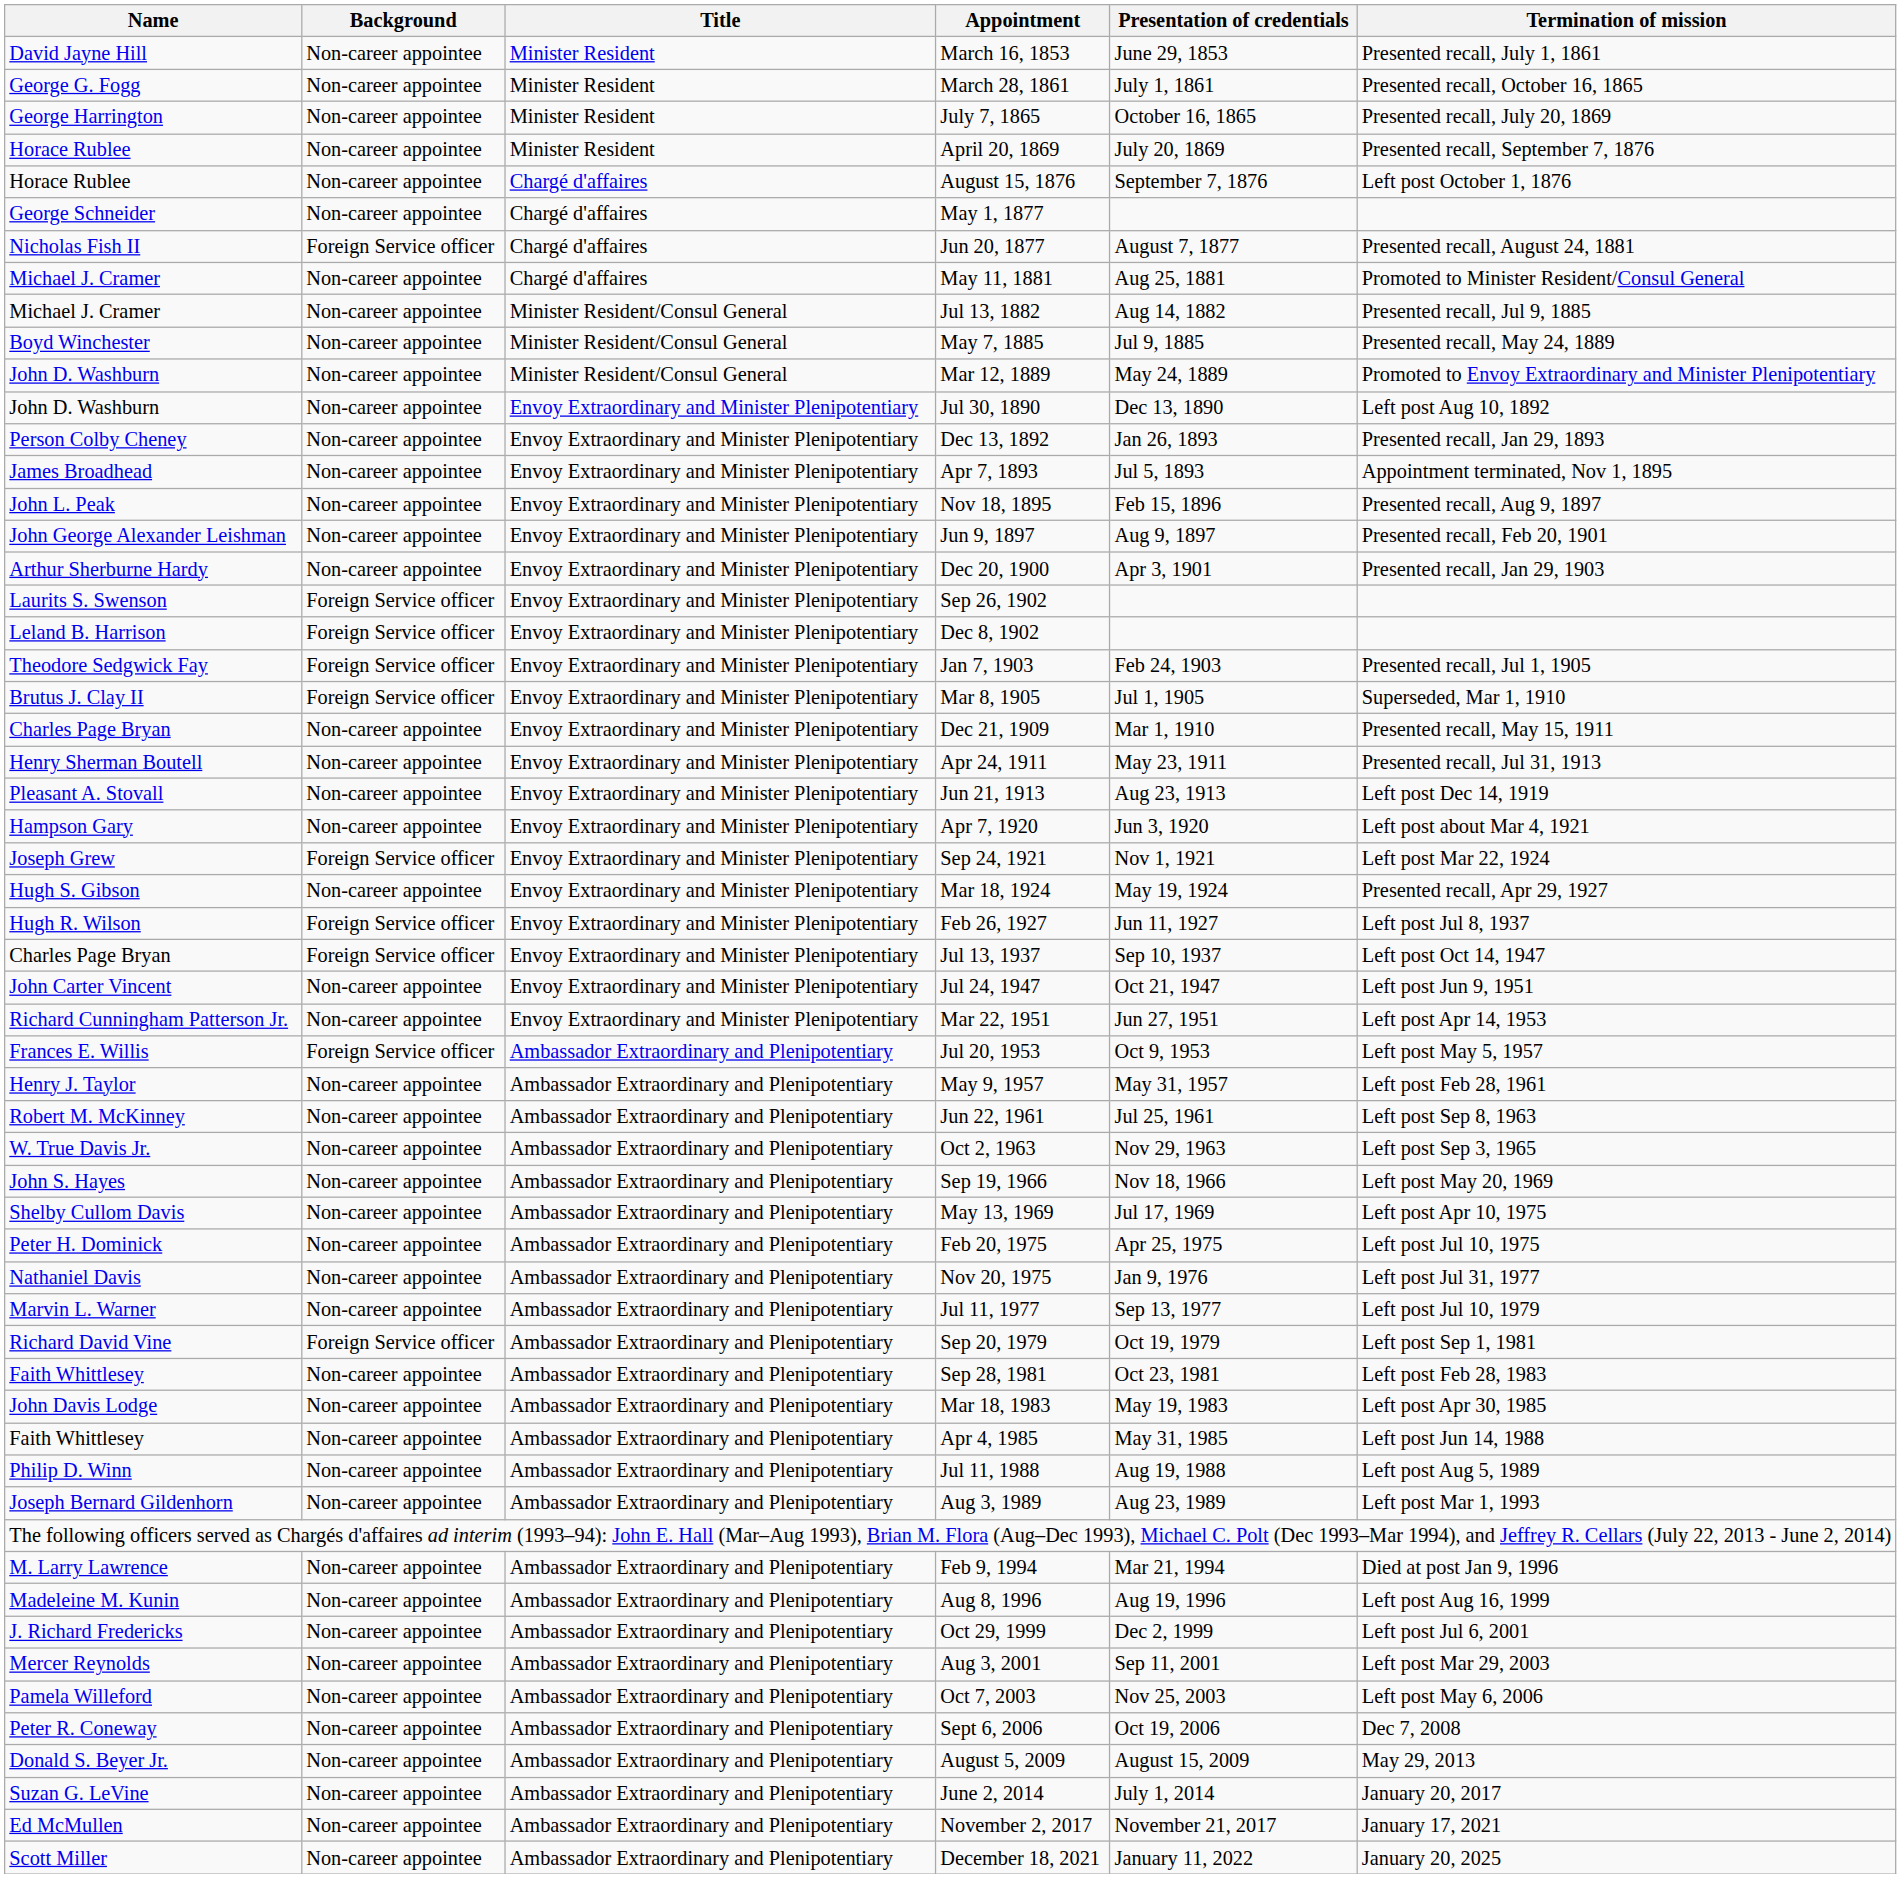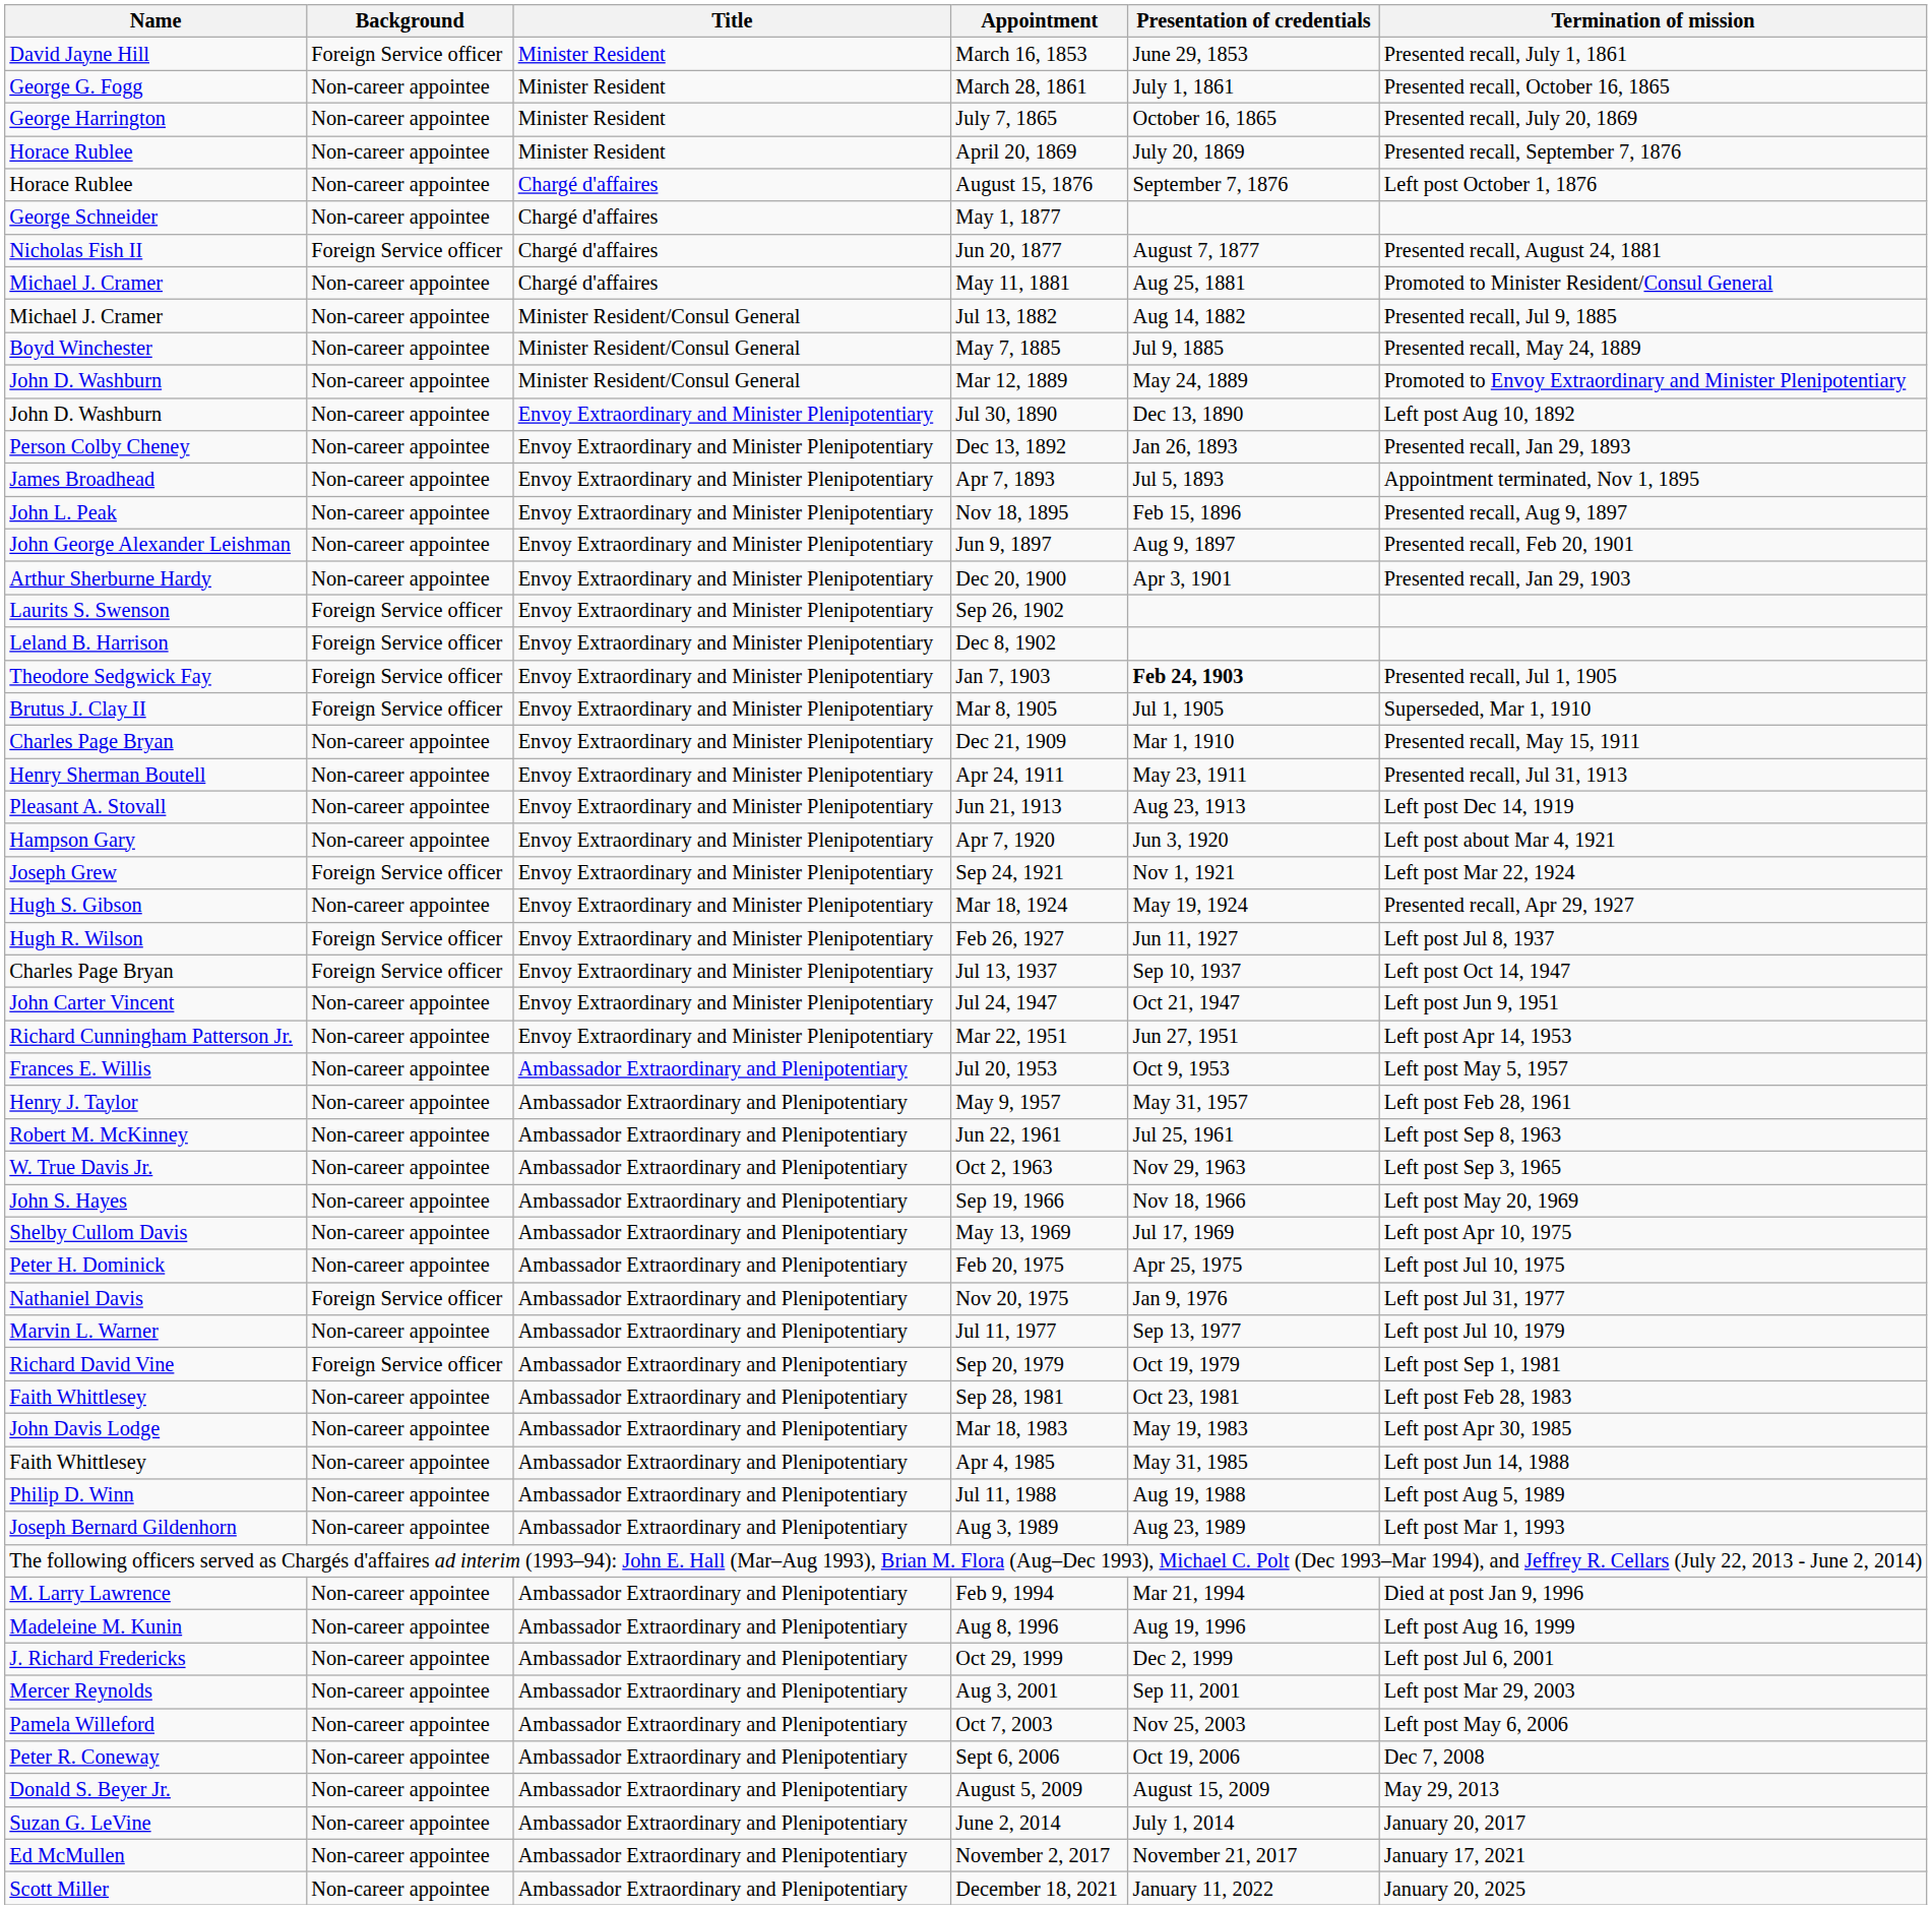March 16, 1853 | Background: Non-career appointee -> Foreign Service officer
Jan 7, 1903 | Presentation of credentials: normal -> bold
Jul 20, 1953 | Background: Foreign Service officer -> Non-career appointee
Nov 20, 1975 | Background: Non-career appointee -> Foreign Service officer
